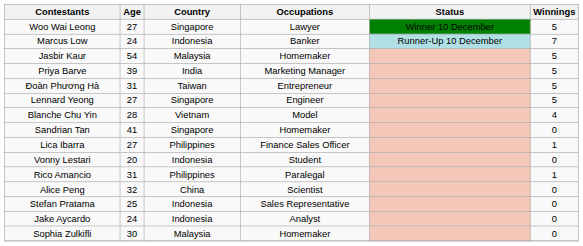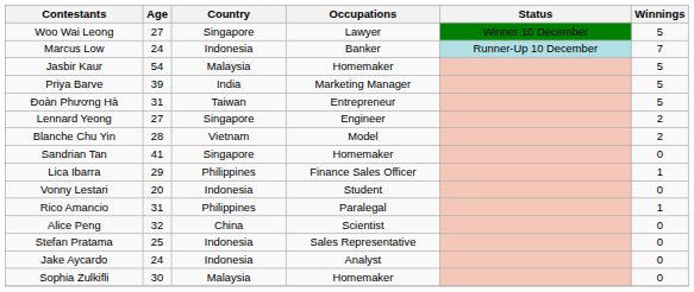Lennard Yeong | Winnings: 5 -> 2
Blanche Chu Yin | Winnings: 4 -> 2
Lica Ibarra | Age: 27 -> 29
